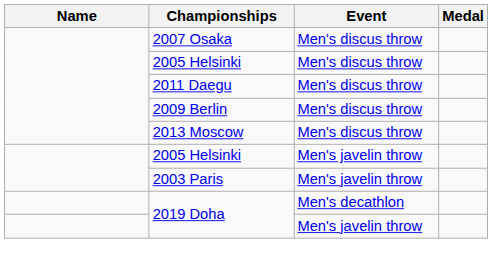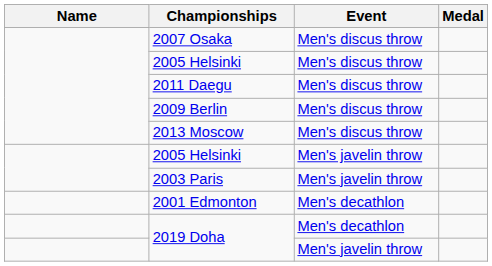+ row: 2001 Edmonton | Men's decathlon
